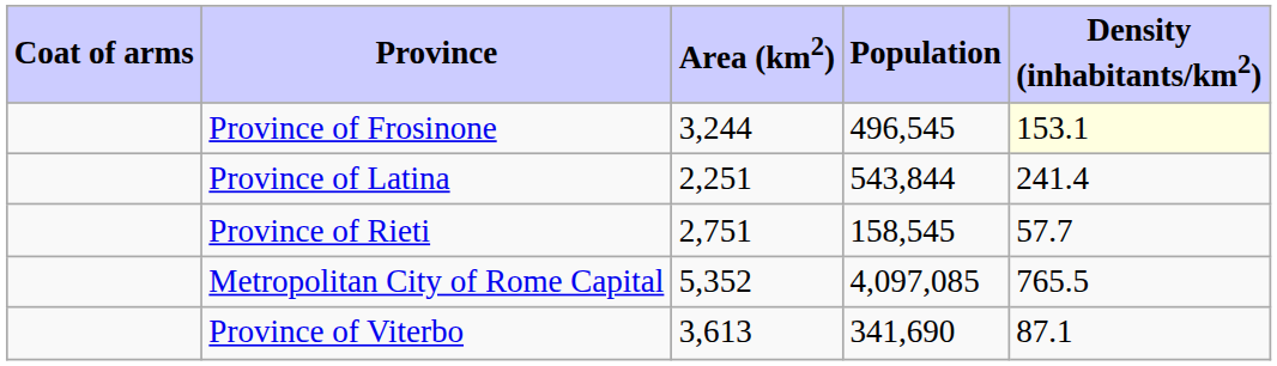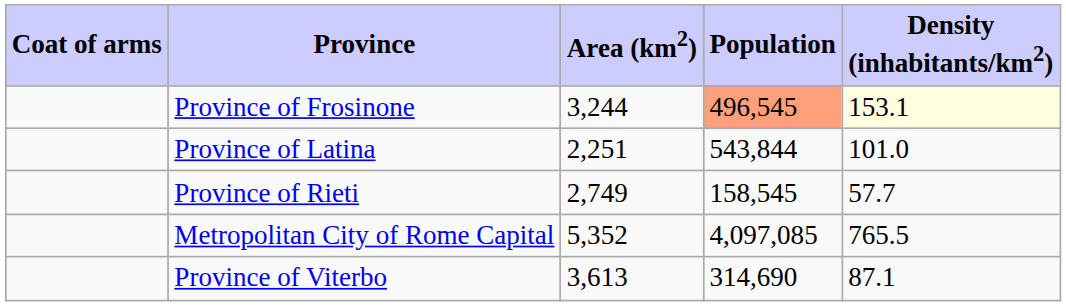Province of Frosinone | Population: no background -> lightsalmon background
Province of Latina | Density (inhabitants/km2): 241.4 -> 101.0
Province of Rieti | Area (km2): 2,751 -> 2,749
Province of Viterbo | Population: 341,690 -> 314,690
